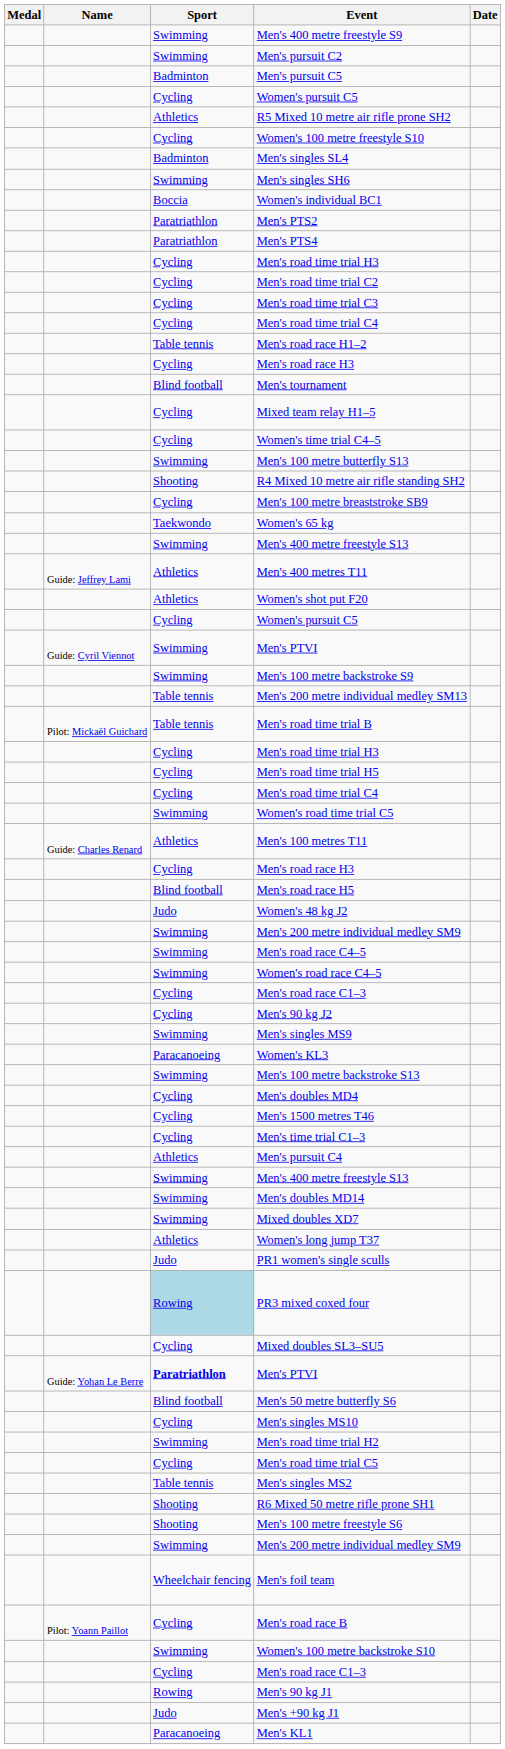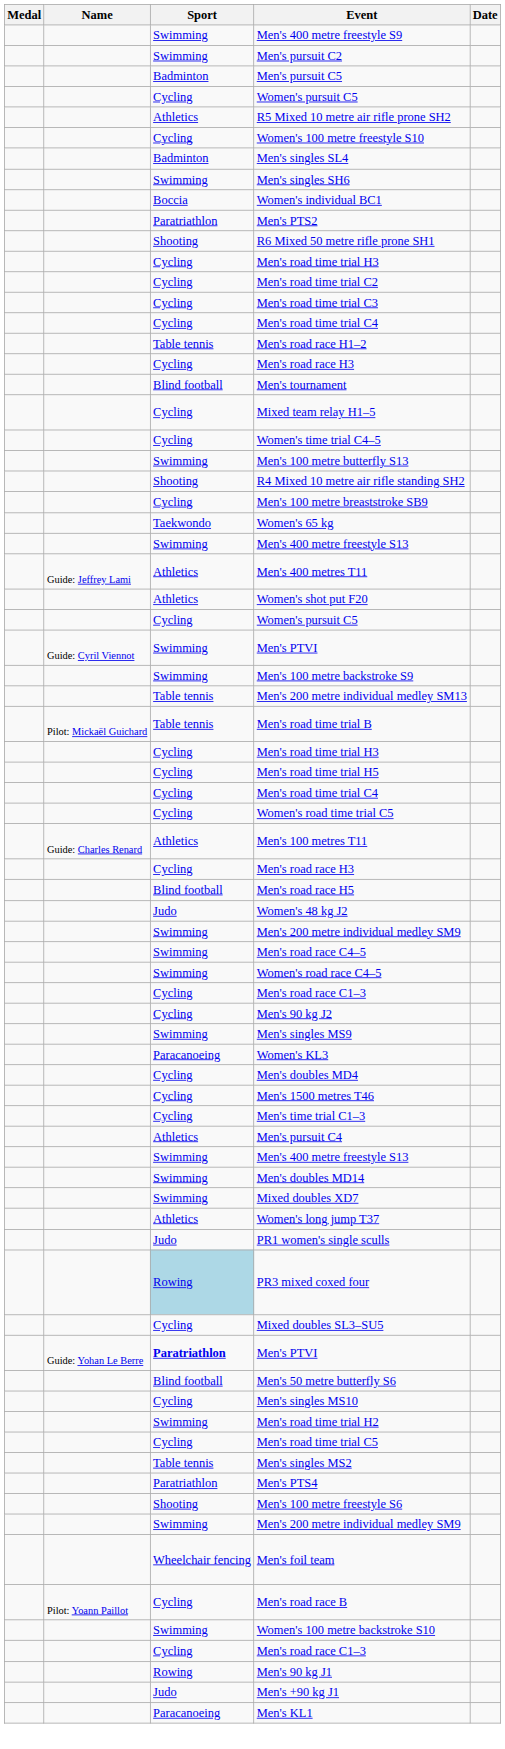rows swapped: Men's PTS4 <-> R6 Mixed 50 metre rifle prone SH1
Women's road time trial C5 | Sport: Swimming -> Cycling
- row: Swimming | Men's 100 metre backstroke S13
